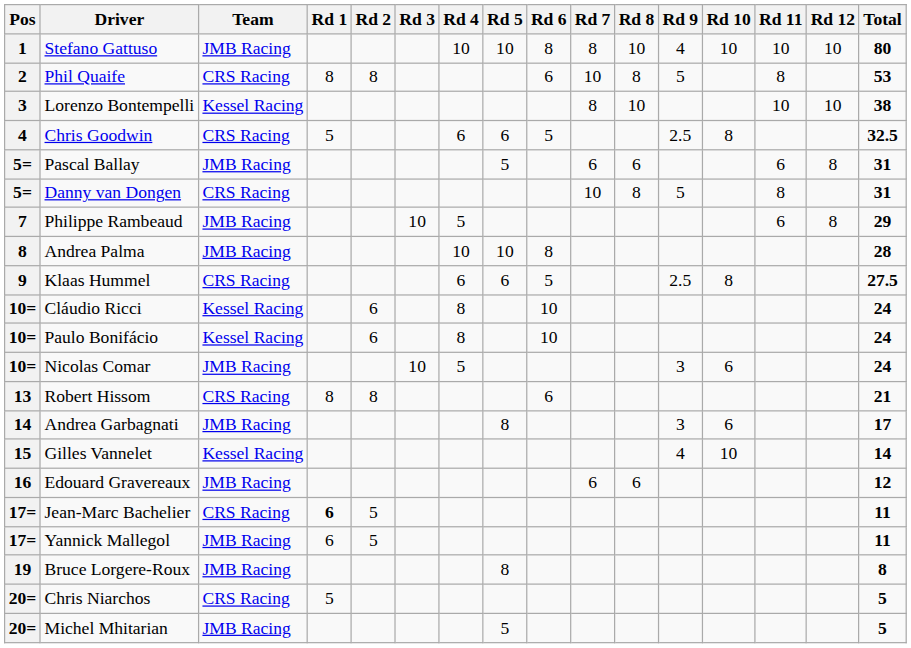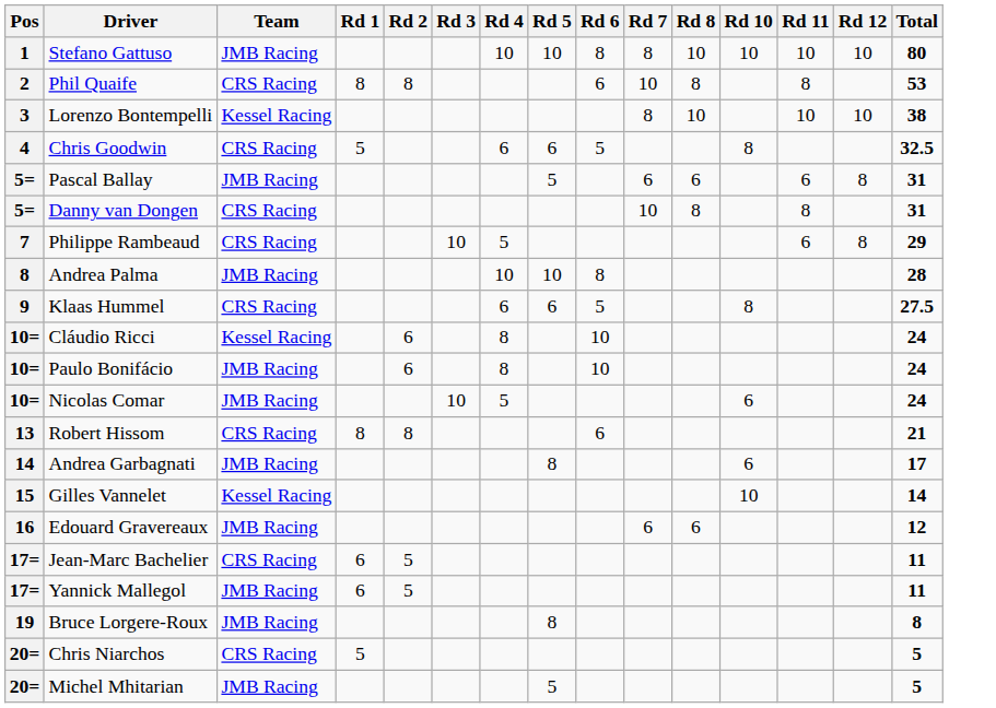- column: Rd 9 | 4 | 5 | 2.5 | 5 | 2.5 | 3 | 3 | 4
Philippe Rambeaud | Team: JMB Racing -> CRS Racing
Paulo Bonifácio | Team: Kessel Racing -> JMB Racing
Jean-Marc Bachelier | Rd 1: bold -> normal
